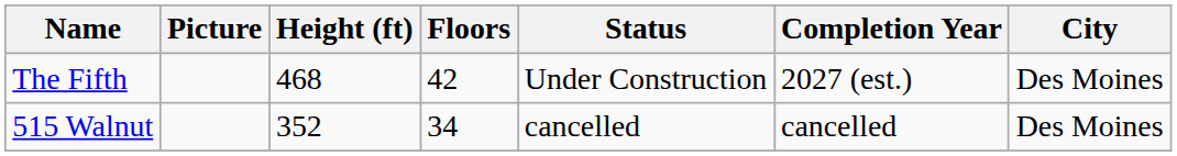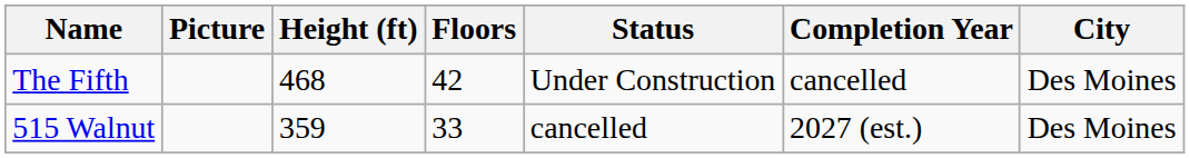The Fifth | Completion Year: 2027 (est.) -> cancelled
515 Walnut | Height (ft): 352 -> 359
515 Walnut | Floors: 34 -> 33
515 Walnut | Completion Year: cancelled -> 2027 (est.)
